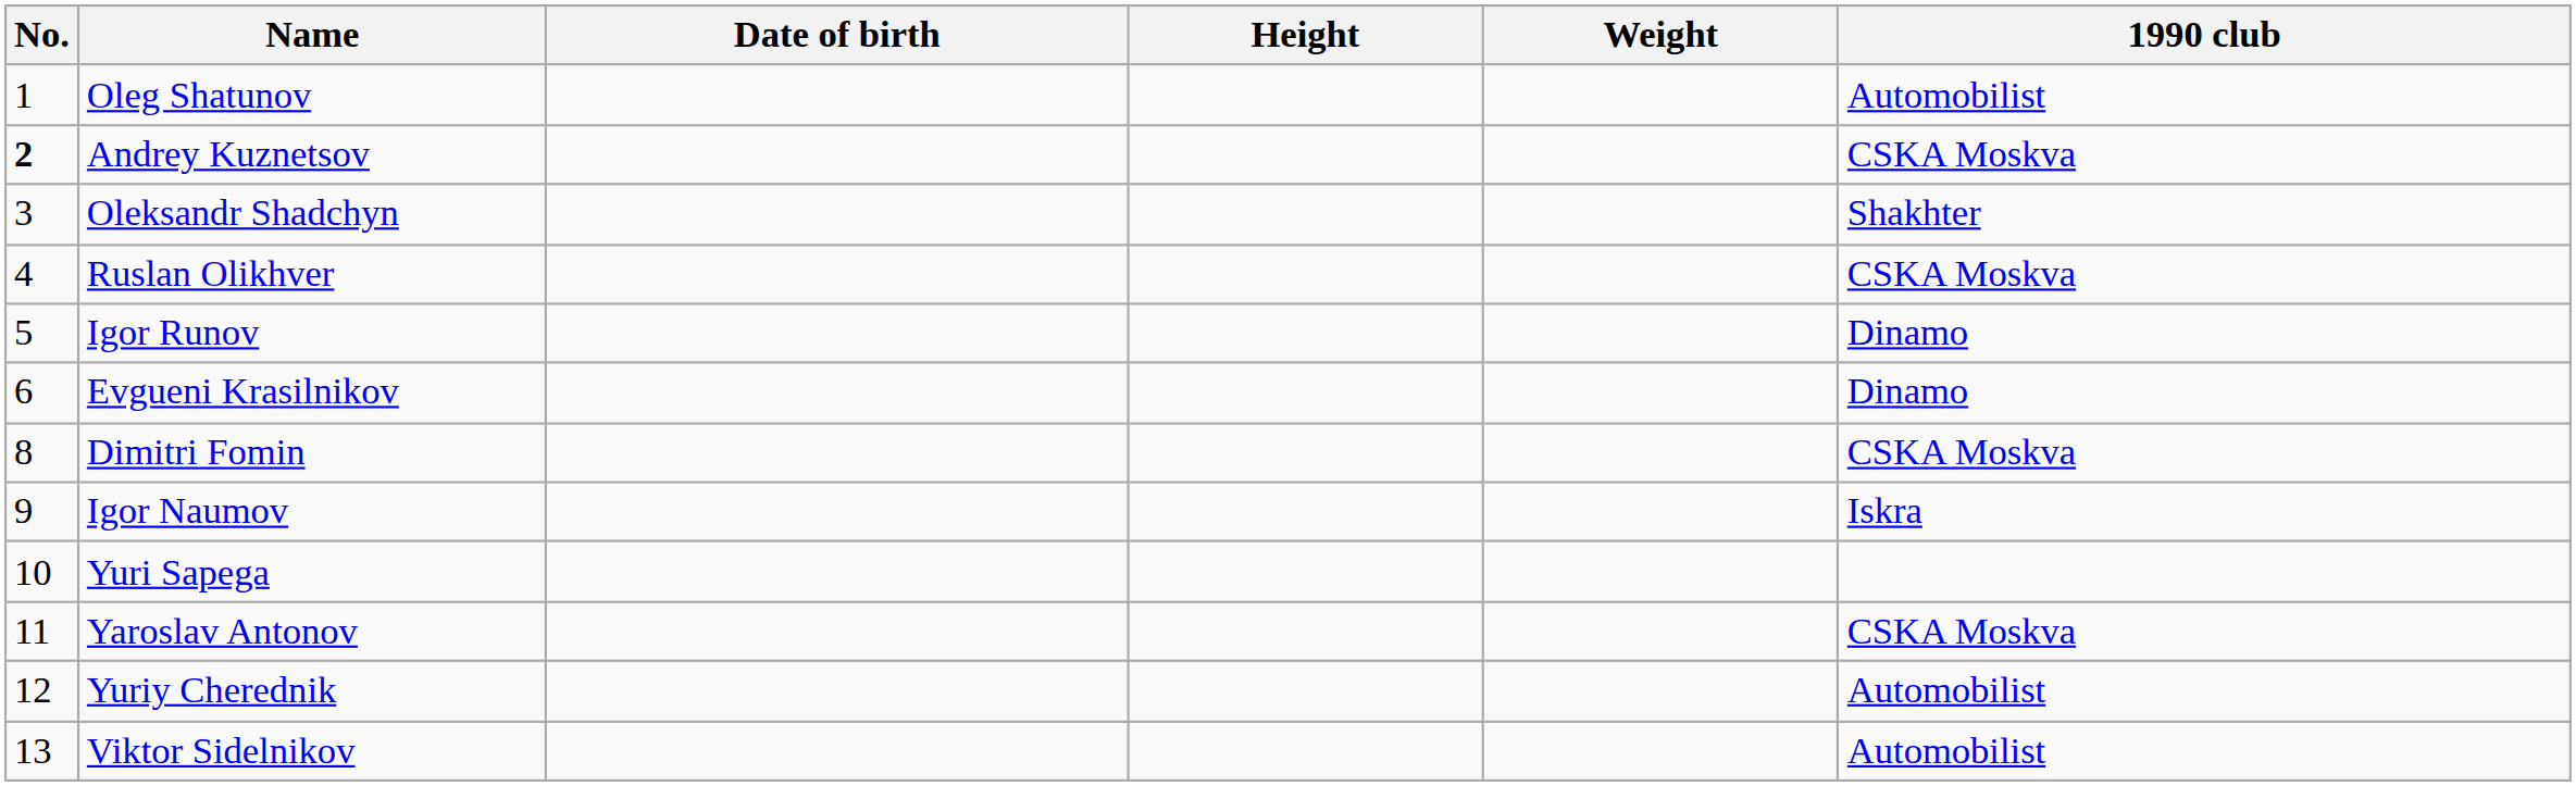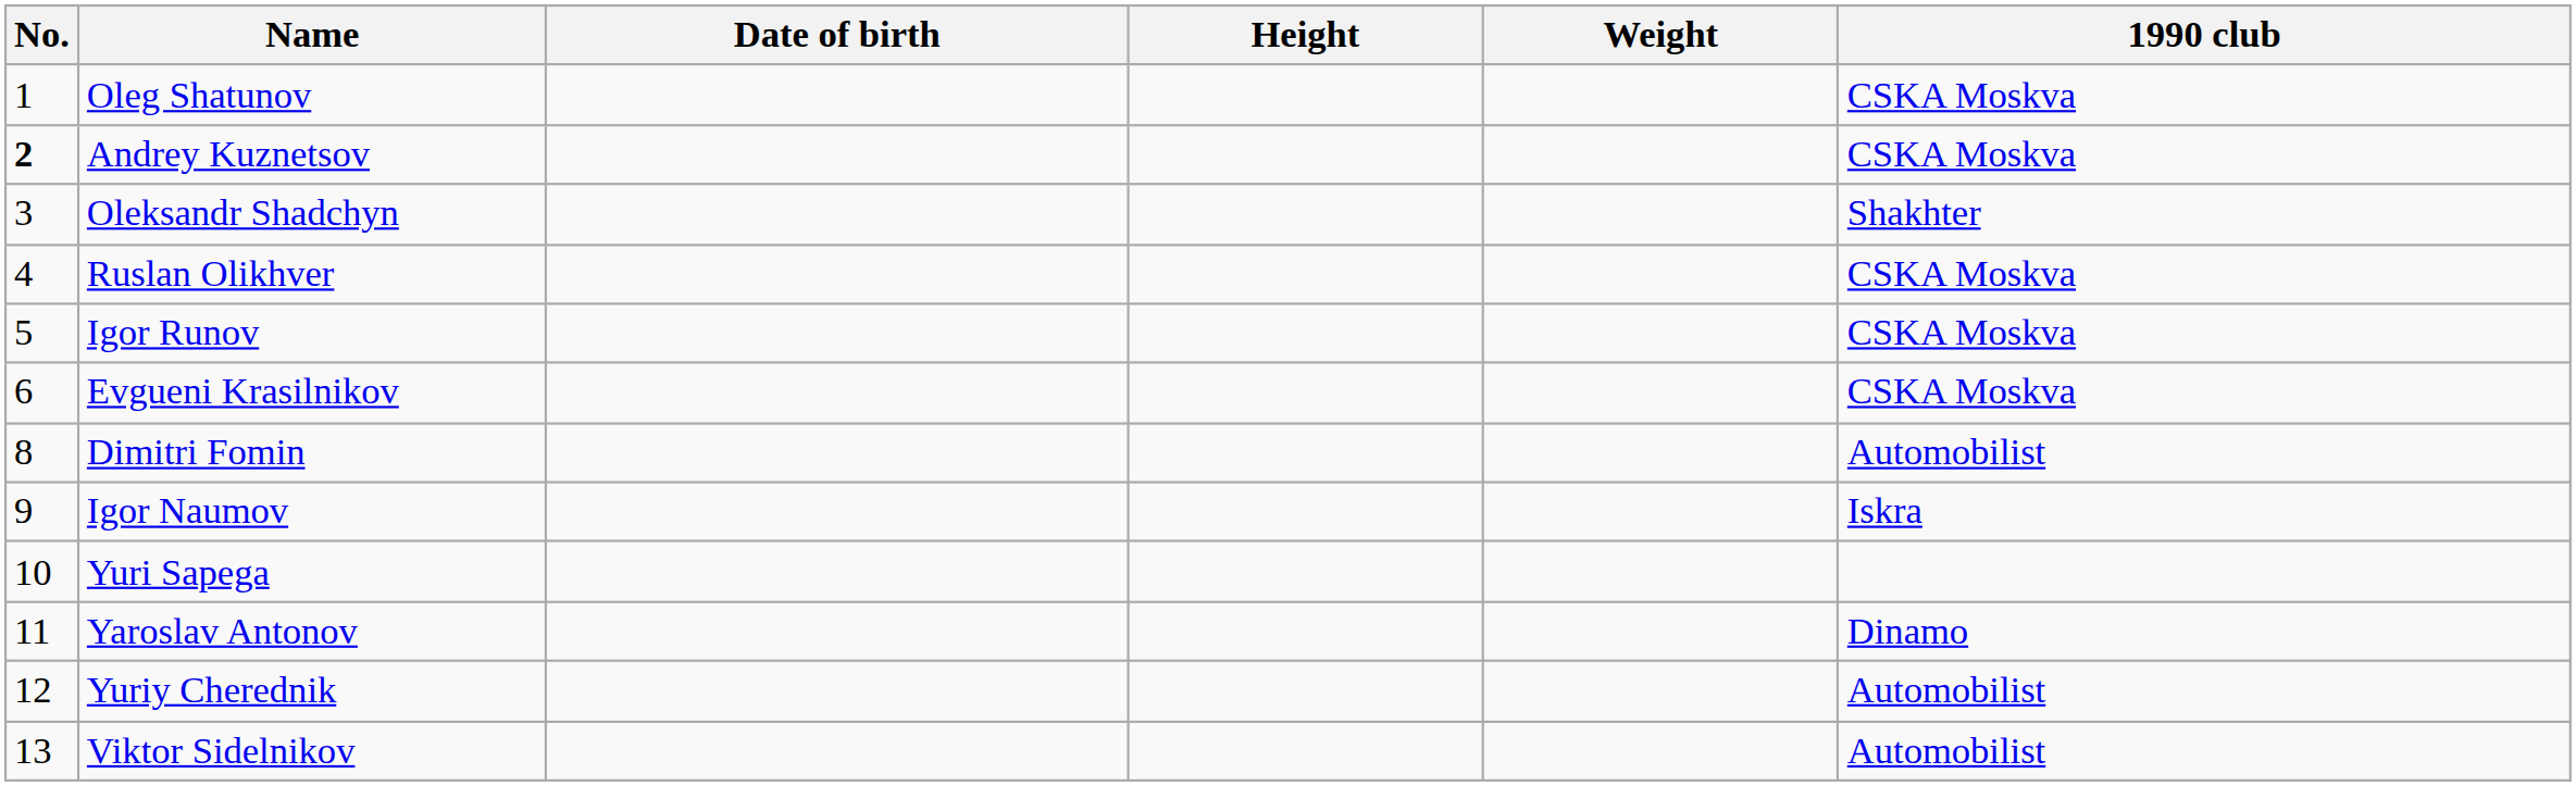Oleg Shatunov | 1990 club: Automobilist -> CSKA Moskva
Igor Runov | 1990 club: Dinamo -> CSKA Moskva
Evgueni Krasilnikov | 1990 club: Dinamo -> CSKA Moskva
Dimitri Fomin | 1990 club: CSKA Moskva -> Automobilist
Yaroslav Antonov | 1990 club: CSKA Moskva -> Dinamo
